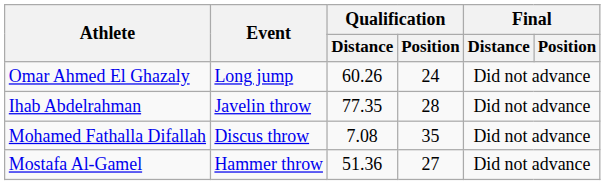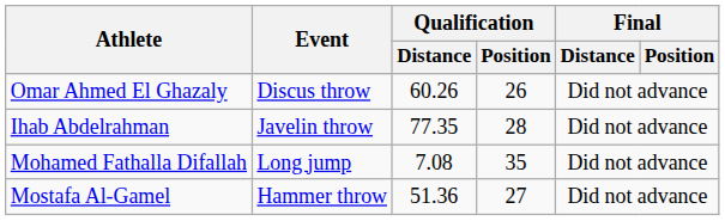Omar Ahmed El Ghazaly | Event: Long jump -> Discus throw
Omar Ahmed El Ghazaly | Qualification / Position: 24 -> 26
Mohamed Fathalla Difallah | Event: Discus throw -> Long jump
